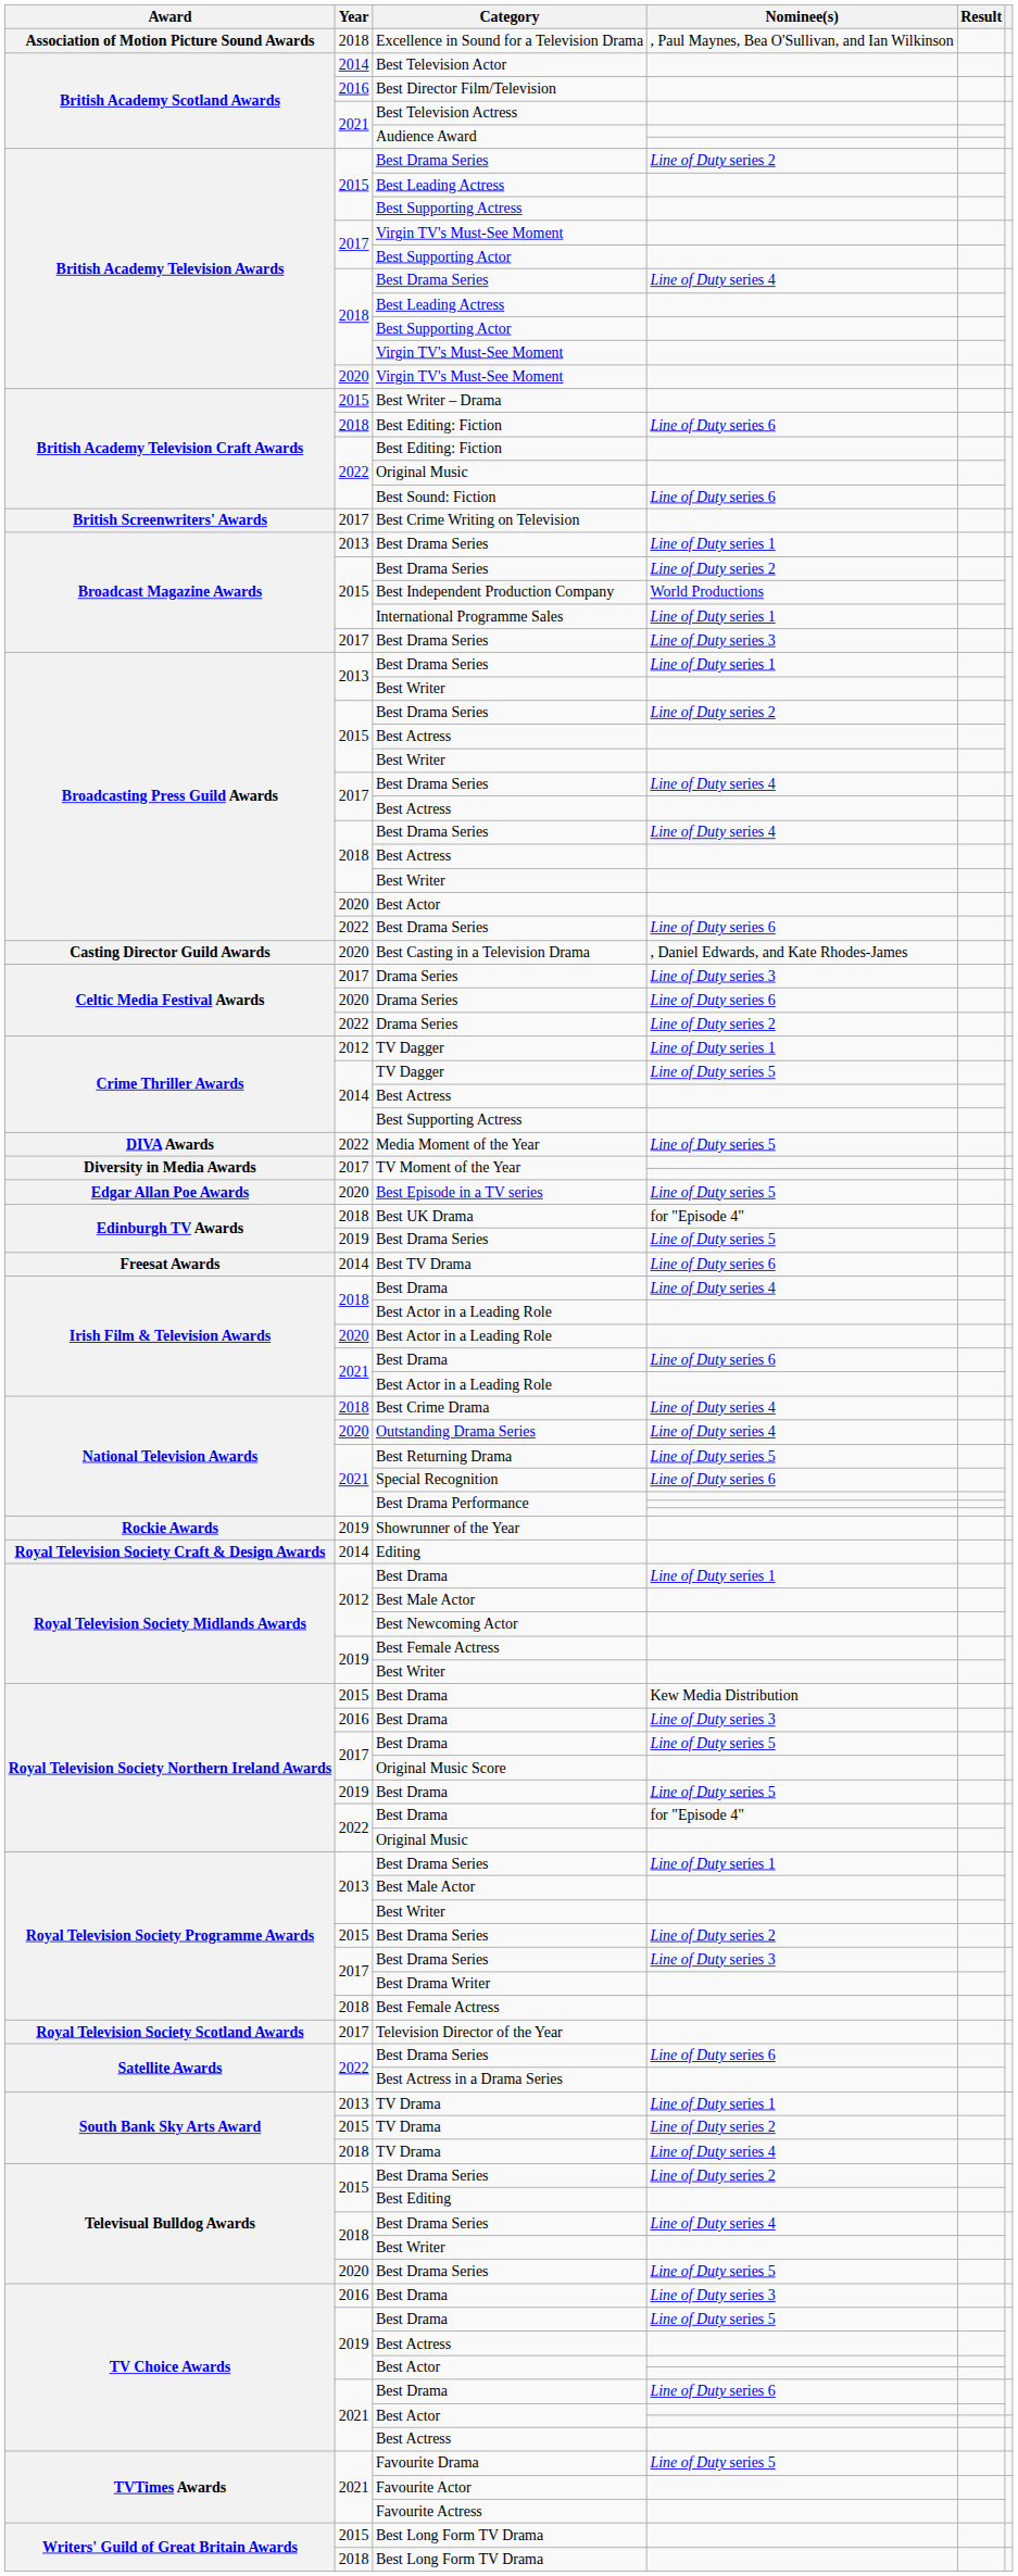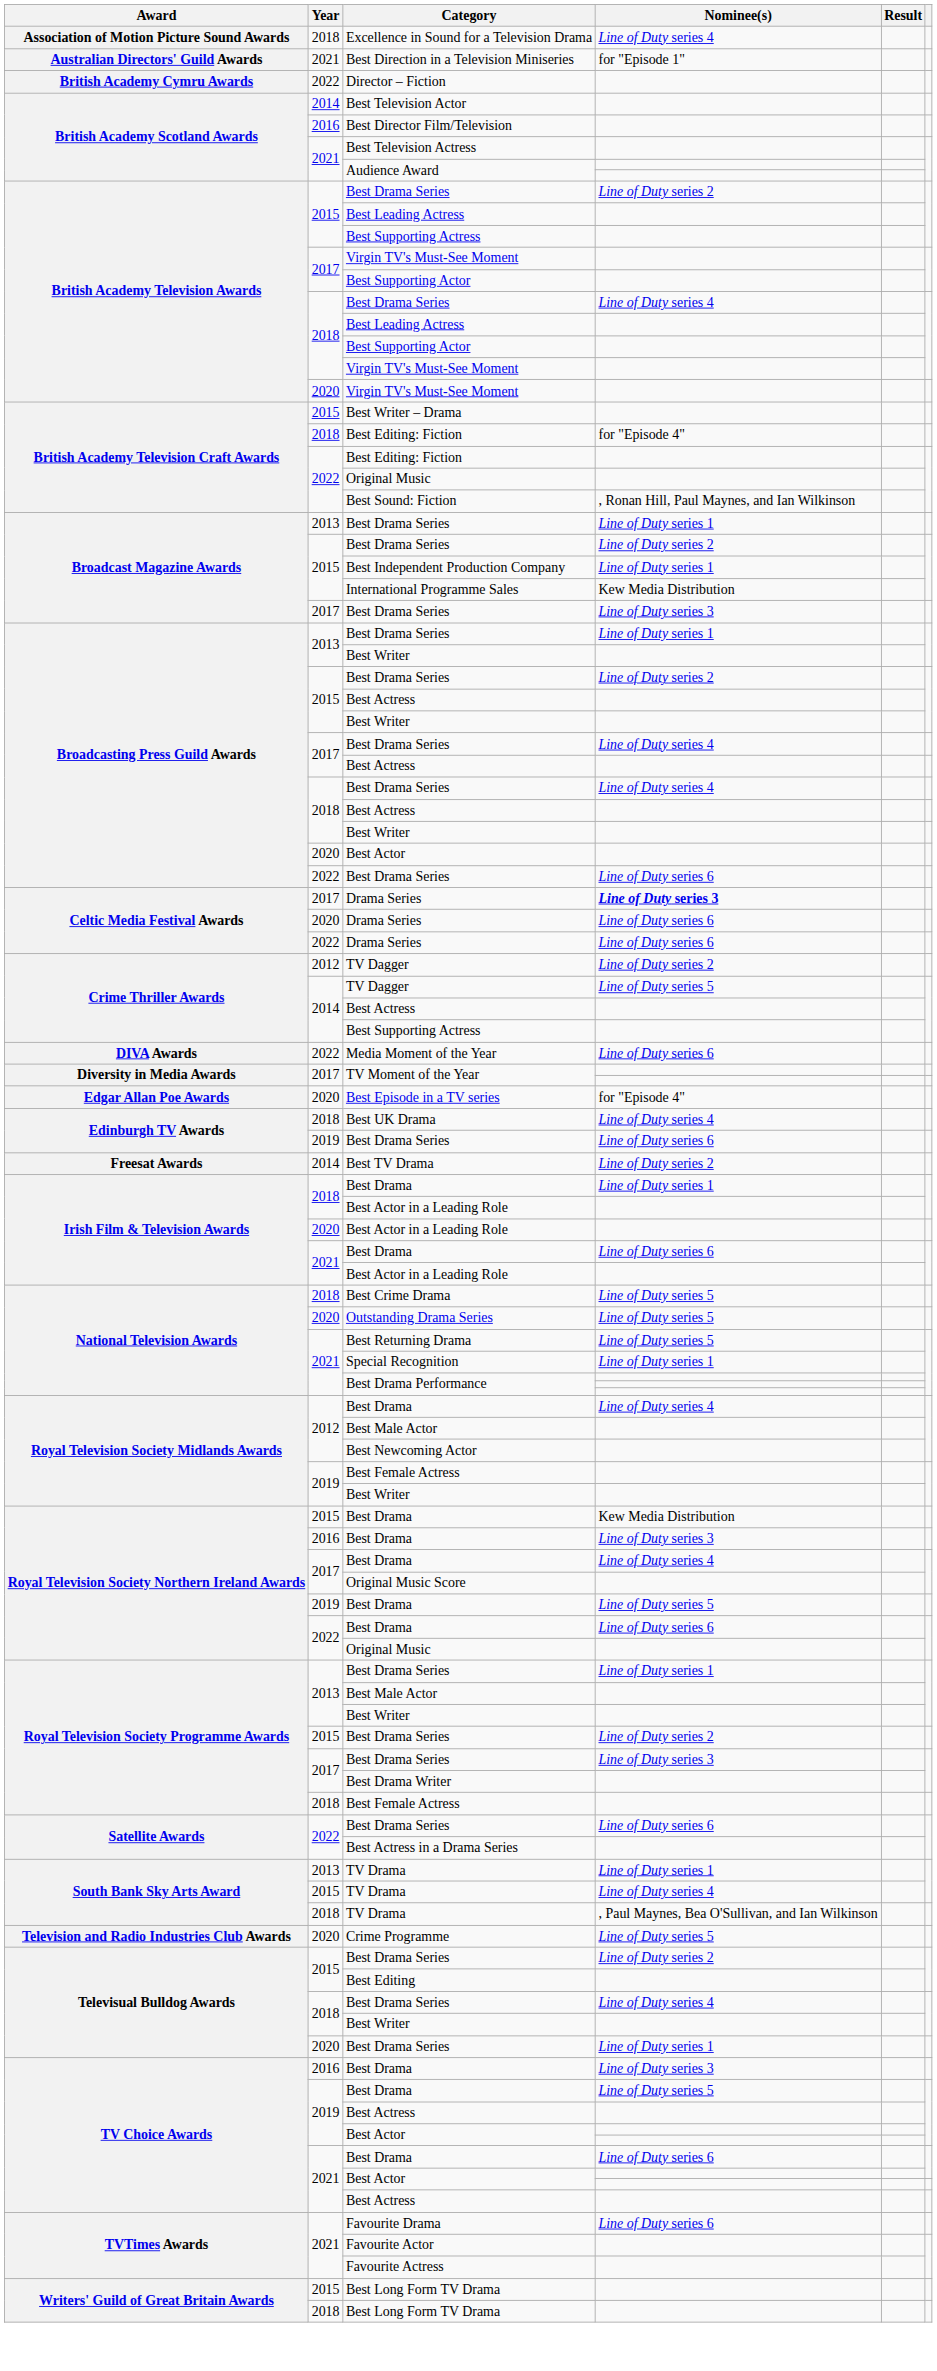Excellence in Sound for a Television Drama | Nominee(s): , Paul Maynes, Bea O'Sullivan, and Ian Wilkinson -> Line of Duty series 4
+ row: Australian Directors' Guild Awards | 2021 | Best Direction in a Television Miniseries | for "Episode 1"
+ row: British Academy Cymru Awards | 2022 | Director – Fiction
2018 / Best Editing: Fiction | Nominee(s): Line of Duty series 6 -> for "Episode 4"
Best Sound: Fiction | Nominee(s): Line of Duty series 6 -> , Ronan Hill, Paul Maynes, and Ian Wilkinson
- row: British Screenwriters' Awards | 2017 | Best Crime Writing on Television
Best Independent Production Company | Nominee(s): World Productions -> Line of Duty series 1
International Programme Sales | Nominee(s): Line of Duty series 1 -> Kew Media Distribution
- row: Casting Director Guild Awards | 2020 | Best Casting in a Television Drama | , Daniel Edwards, and Kate Rhodes-James
2017 / Drama Series | Nominee(s): normal -> bold
2022 / Drama Series | Nominee(s): Line of Duty series 2 -> Line of Duty series 6
2012 / TV Dagger | Nominee(s): Line of Duty series 1 -> Line of Duty series 2
Media Moment of the Year | Nominee(s): Line of Duty series 5 -> Line of Duty series 6
Best Episode in a TV series | Nominee(s): Line of Duty series 5 -> for "Episode 4"
Best UK Drama | Nominee(s): for "Episode 4" -> Line of Duty series 4
2019 / Best Drama Series | Nominee(s): Line of Duty series 5 -> Line of Duty series 6
Best TV Drama | Nominee(s): Line of Duty series 6 -> Line of Duty series 2
2018 / Best Drama | Nominee(s): Line of Duty series 4 -> Line of Duty series 1
Best Crime Drama | Nominee(s): Line of Duty series 4 -> Line of Duty series 5
Outstanding Drama Series | Nominee(s): Line of Duty series 4 -> Line of Duty series 5
Special Recognition | Nominee(s): Line of Duty series 6 -> Line of Duty series 1
- row: Rockie Awards | 2019 | Showrunner of the Year
- row: Royal Television Society Craft & Design Awards | 2014 | Editing
2012 / Best Drama | Nominee(s): Line of Duty series 1 -> Line of Duty series 4
2017 / Best Drama | Nominee(s): Line of Duty series 5 -> Line of Duty series 4
2022 / Best Drama | Nominee(s): for "Episode 4" -> Line of Duty series 6
- row: Royal Television Society Scotland Awards | 2017 | Television Director of the Year
2015 / TV Drama | Nominee(s): Line of Duty series 2 -> Line of Duty series 4
2018 / TV Drama | Nominee(s): Line of Duty series 4 -> , Paul Maynes, Bea O'Sullivan, and Ian Wilkinson
+ row: Television and Radio Industries Club Awards | 2020 | Crime Programme | Line of Duty series 5
2020 / Best Drama Series | Nominee(s): Line of Duty series 5 -> Line of Duty series 1
Favourite Drama | Nominee(s): Line of Duty series 5 -> Line of Duty series 6
